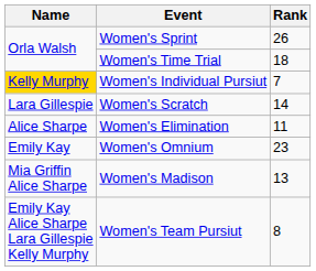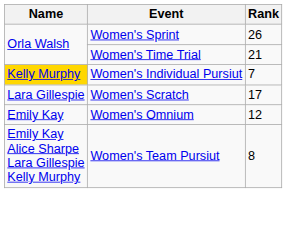Women's Time Trial | Rank: 18 -> 21
Women's Scratch | Rank: 14 -> 17
- row: Alice Sharpe | Women's Elimination | 11
Women's Omnium | Rank: 23 -> 12
- row: Mia Griffin Alice Sharpe | Women's Madison | 13
